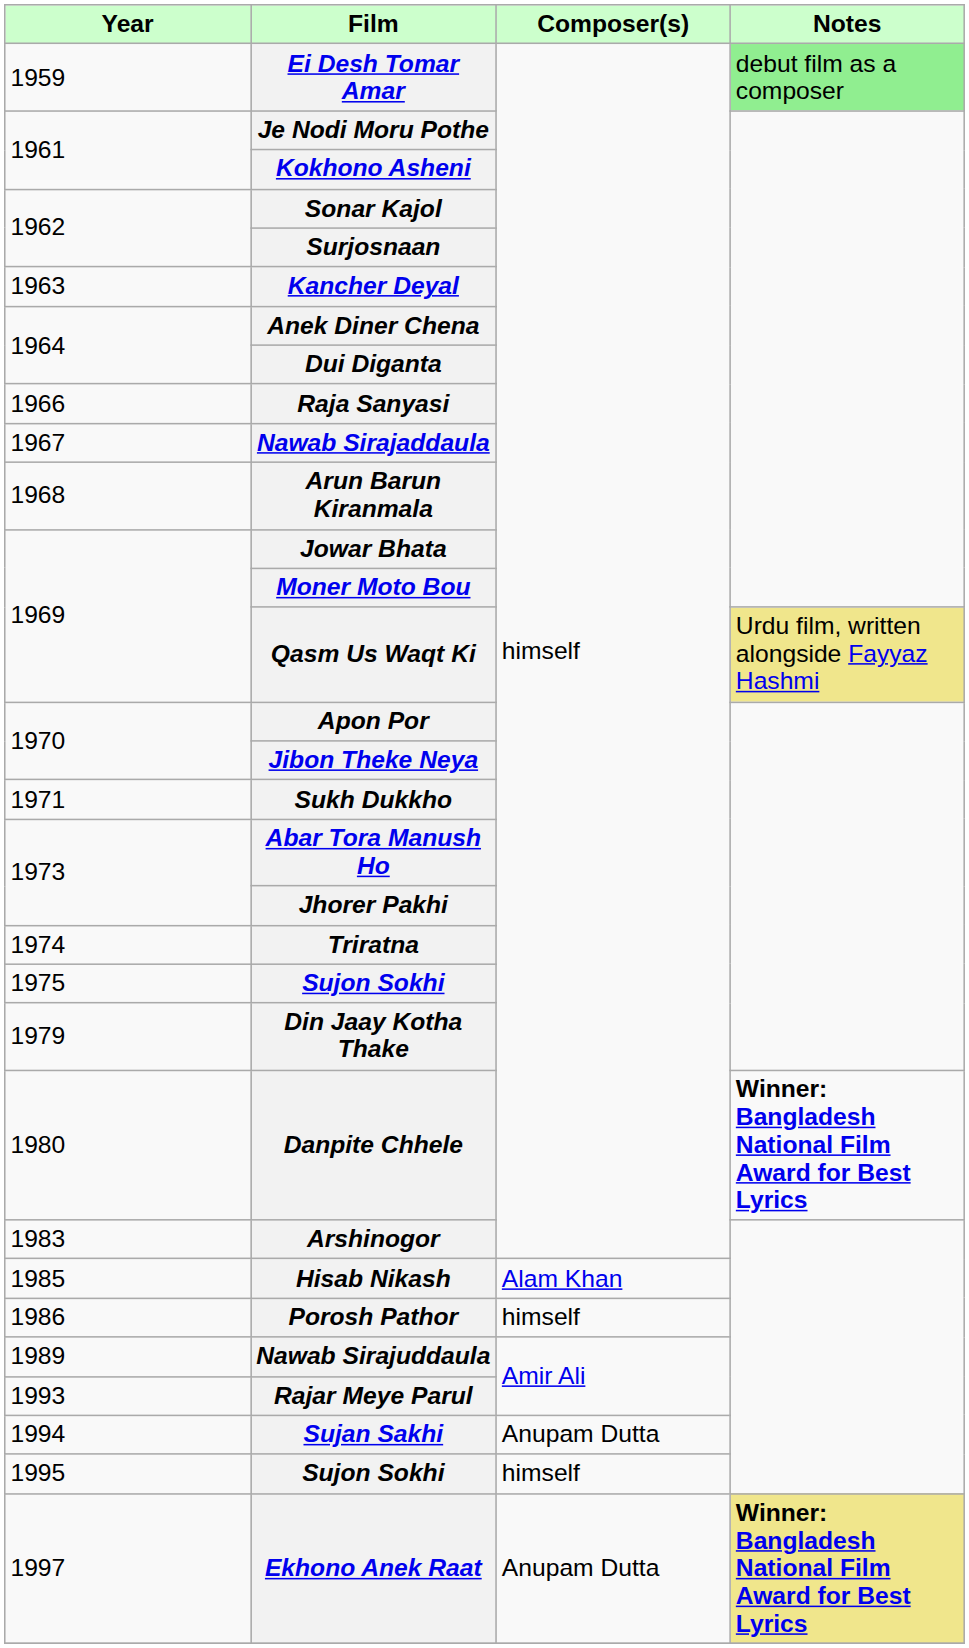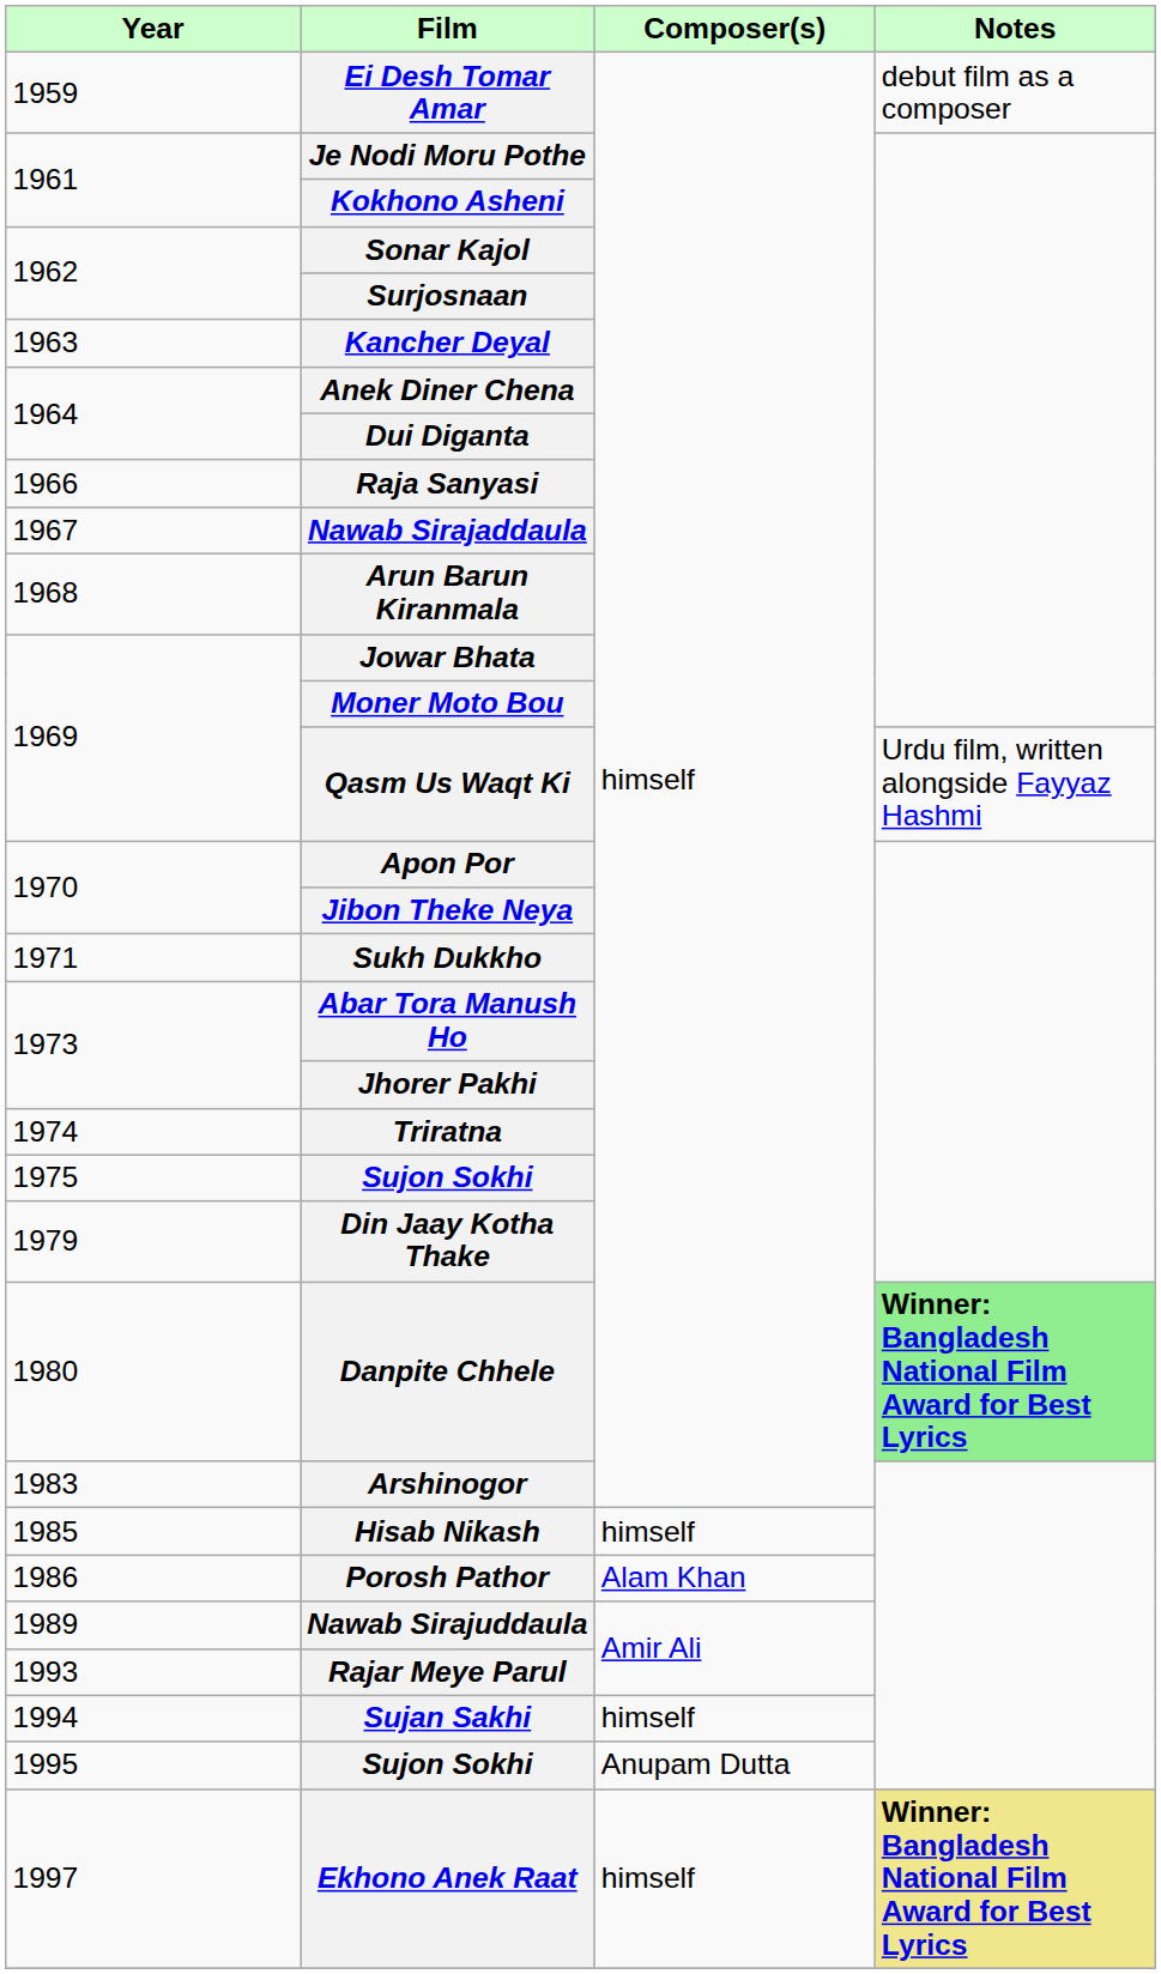Ei Desh Tomar Amar | Notes: lightgreen background -> no background
Qasm Us Waqt Ki | Notes: khaki background -> no background
Danpite Chhele | Notes: no background -> lightgreen background
Hisab Nikash | Composer(s): Alam Khan -> himself
Porosh Pathor | Composer(s): himself -> Alam Khan
Sujan Sakhi | Composer(s): Anupam Dutta -> himself
1995 / Sujon Sokhi | Composer(s): himself -> Anupam Dutta
Ekhono Anek Raat | Composer(s): Anupam Dutta -> himself
